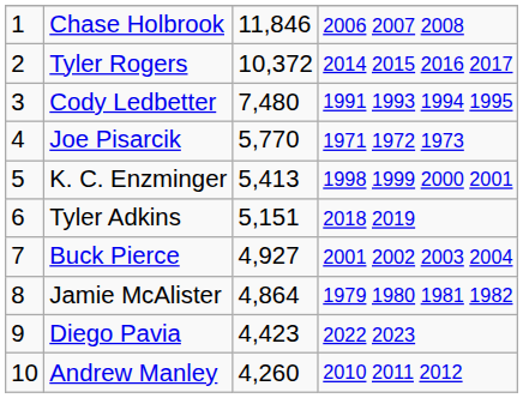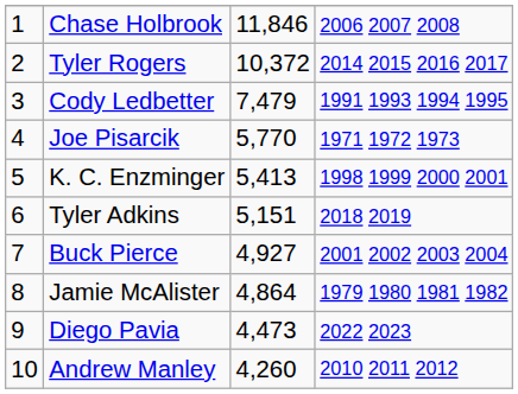Cody Ledbetter | column 3: 7,480 -> 7,479
Diego Pavia | column 3: 4,423 -> 4,473
